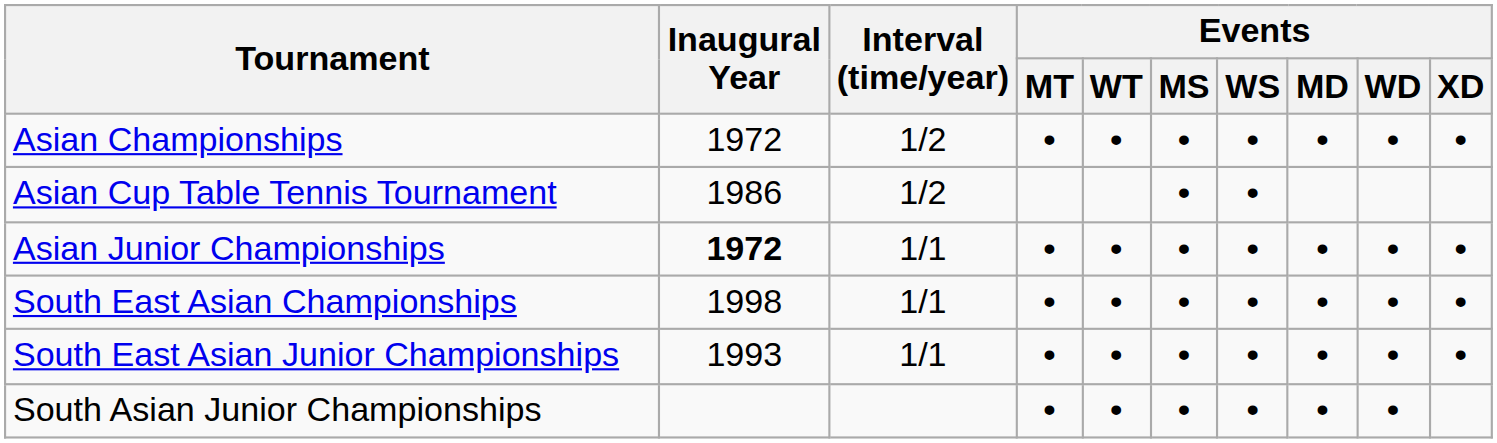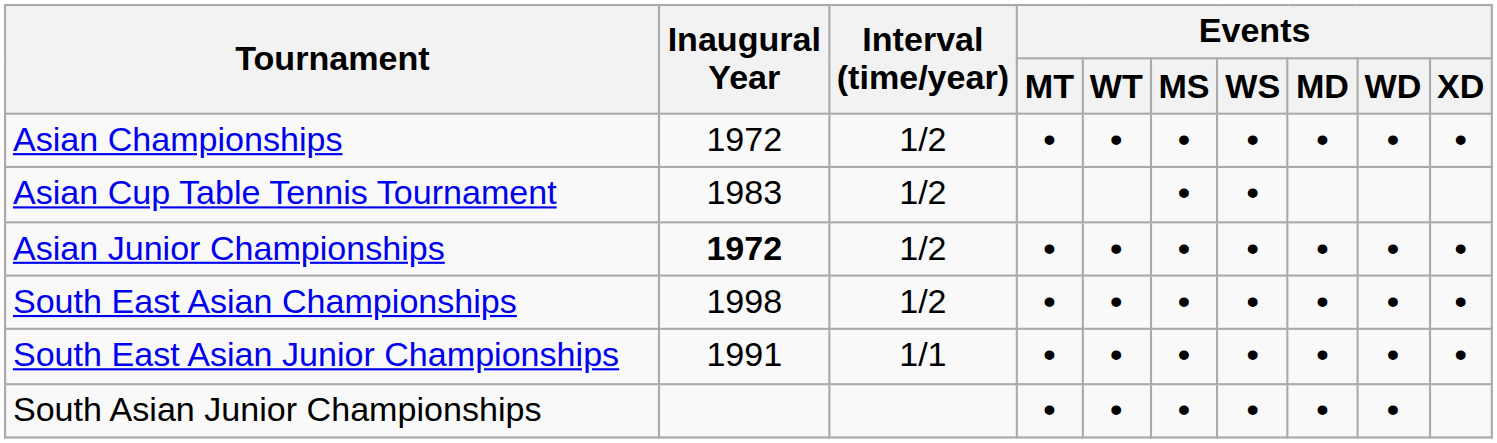Asian Cup Table Tennis Tournament | Inaugural Year: 1986 -> 1983
Asian Junior Championships | Interval (time/year): 1/1 -> 1/2
South East Asian Championships | Interval (time/year): 1/1 -> 1/2
South East Asian Junior Championships | Inaugural Year: 1993 -> 1991
